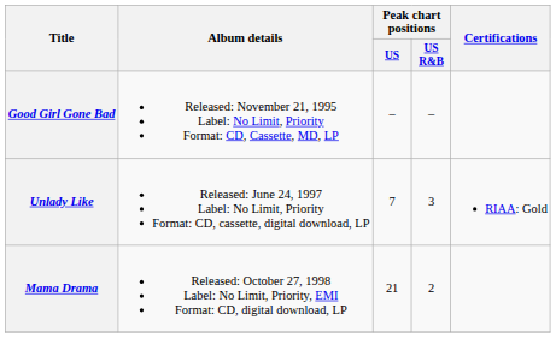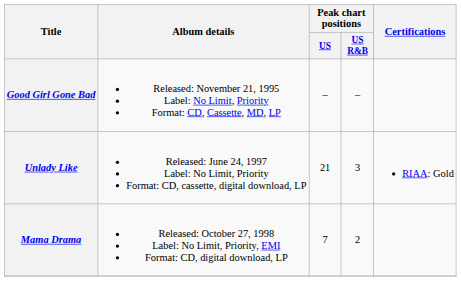Unlady Like | Peak chart positions / US: 7 -> 21
Mama Drama | Peak chart positions / US: 21 -> 7
